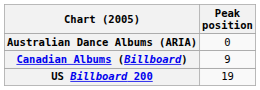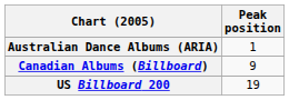Australian Dance Albums (ARIA) | Peak position: 0 -> 1
